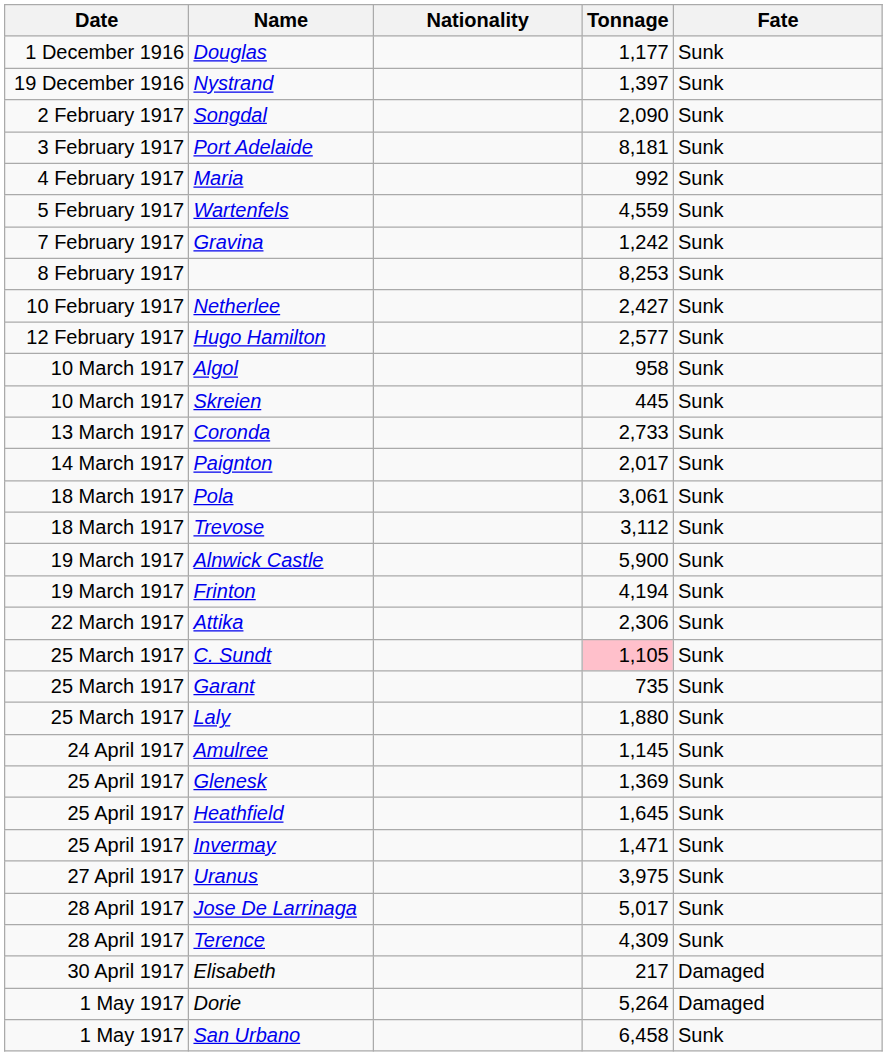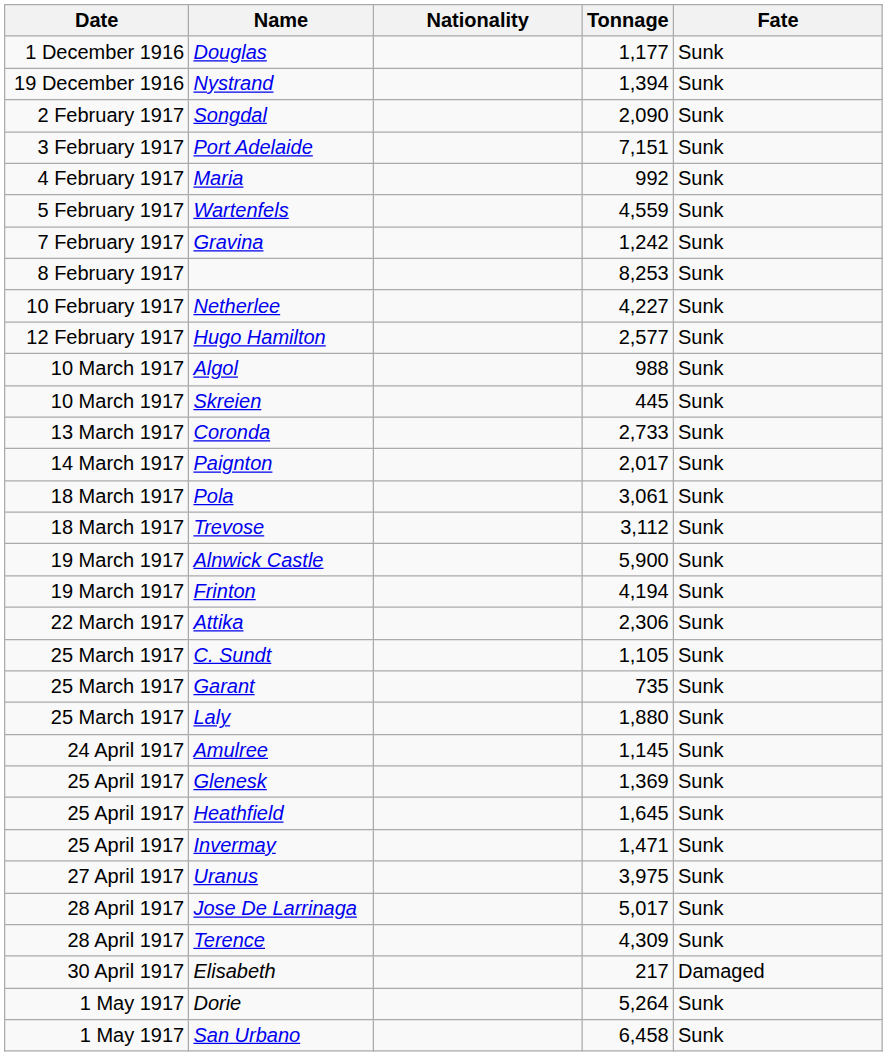Nystrand | Tonnage: 1,397 -> 1,394
Port Adelaide | Tonnage: 8,181 -> 7,151
Netherlee | Tonnage: 2,427 -> 4,227
Algol | Tonnage: 958 -> 988
C. Sundt | Tonnage: pink background -> no background
Dorie | Fate: Damaged -> Sunk
